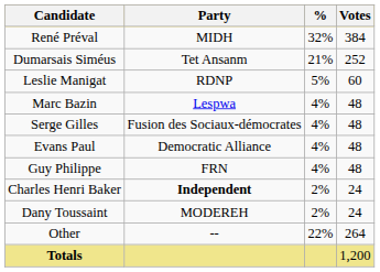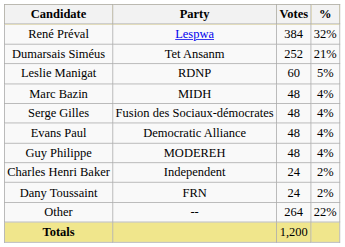columns swapped: Votes <-> %
René Préval | Party: MIDH -> Lespwa
Marc Bazin | Party: Lespwa -> MIDH
Guy Philippe | Party: FRN -> MODEREH
Charles Henri Baker | Party: bold -> normal
Dany Toussaint | Party: MODEREH -> FRN
